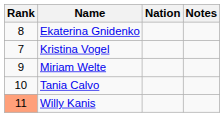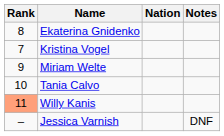+ row: – | Jessica Varnish | DNF
